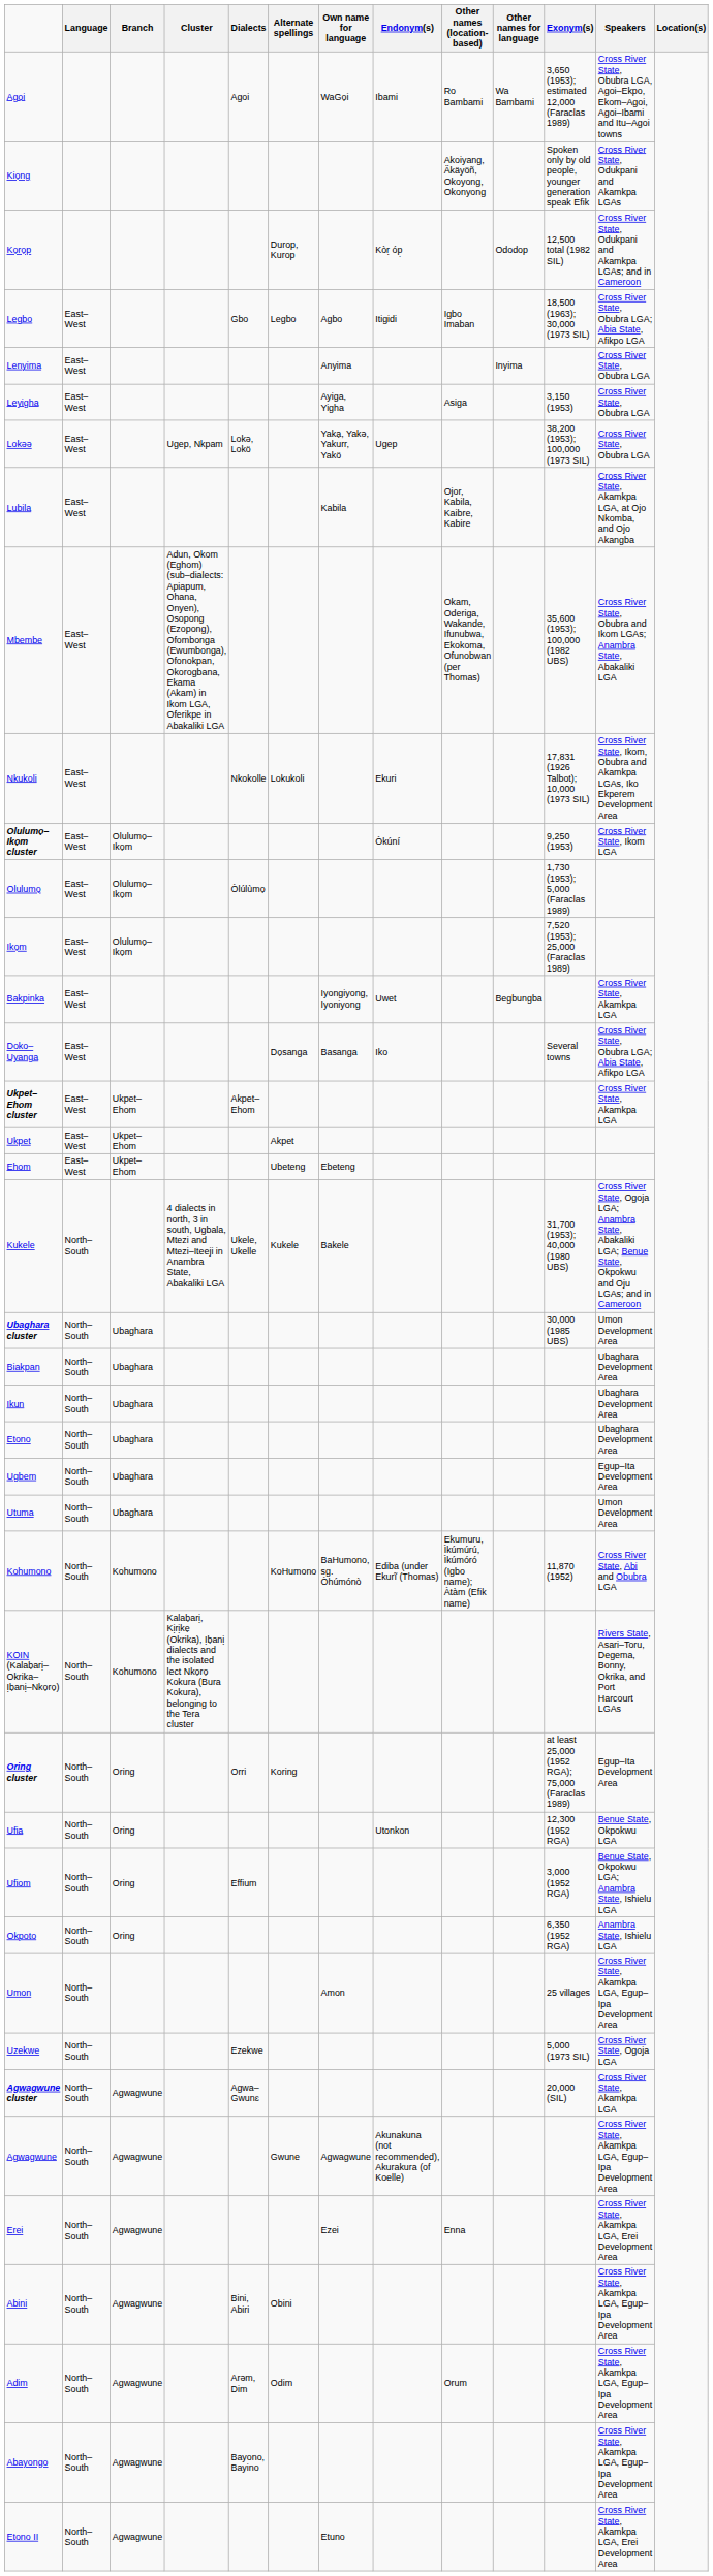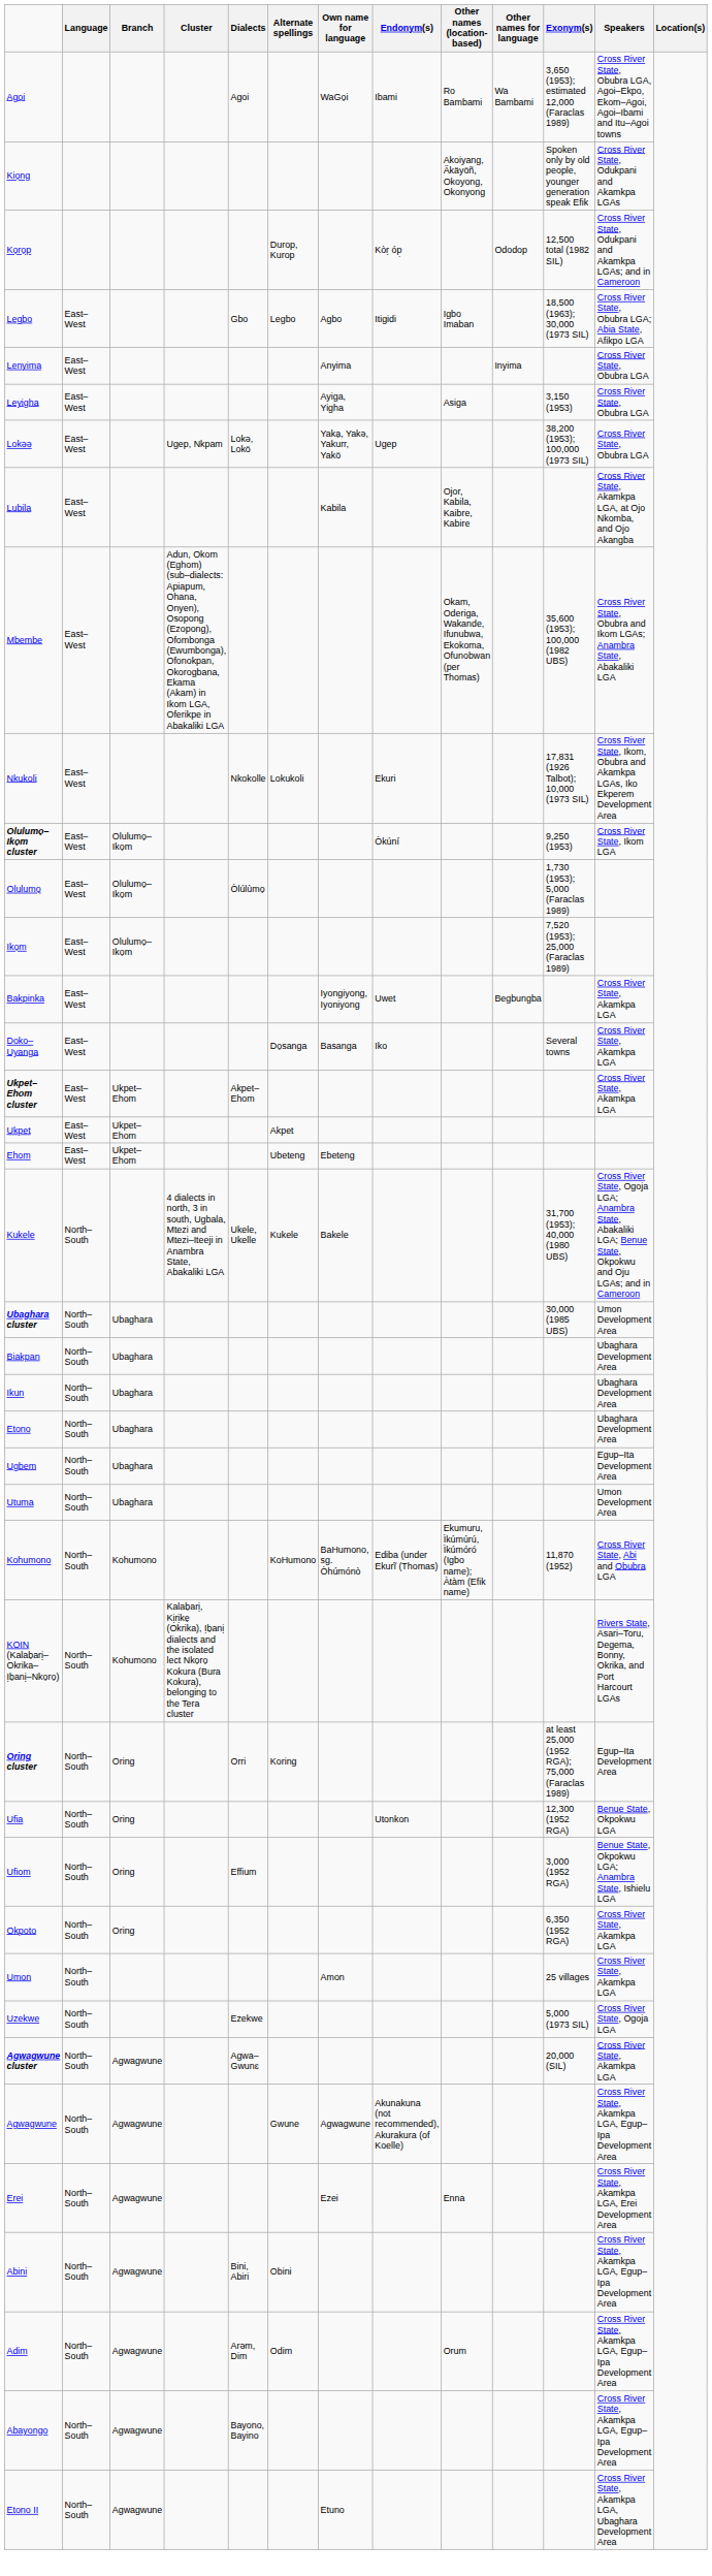Doko–Uyanga | Speakers: Cross River State, Obubra LGA; Abia State, Afikpo LGA -> Cross River State, Akamkpa LGA
Okpoto | Speakers: Anambra State, Ishielu LGA -> Cross River State, Akamkpa LGA
Umon | Speakers: Cross River State, Akamkpa LGA, Egup–Ipa Development Area -> Cross River State, Akamkpa LGA
Etono II | Speakers: Cross River State, Akamkpa LGA, Erei Development Area -> Cross River State, Akamkpa LGA, Ubaghara Development Area
